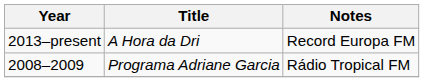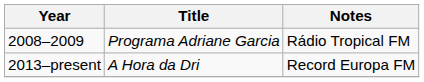rows swapped: 2008–2009 <-> 2013–present
